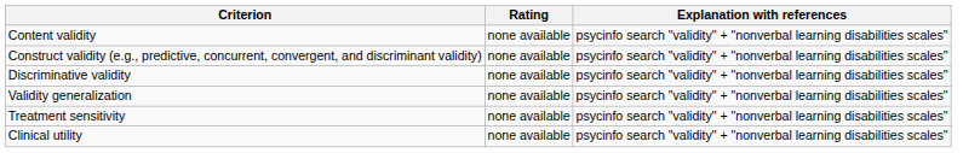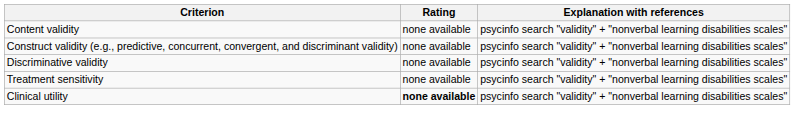- row: Validity generalization | none available | psycinfo search "validity" + "nonverbal learning disabilities scales"
Clinical utility | Rating: normal -> bold
